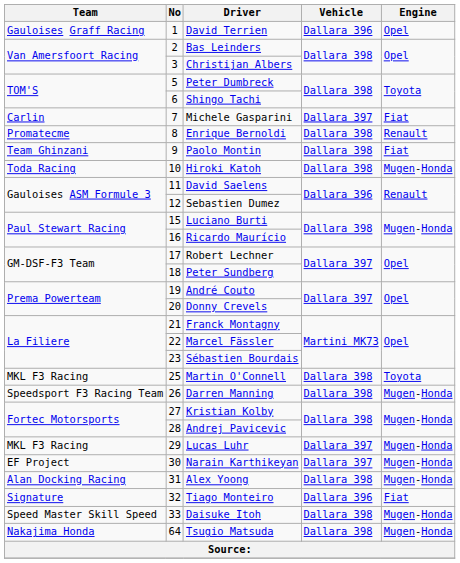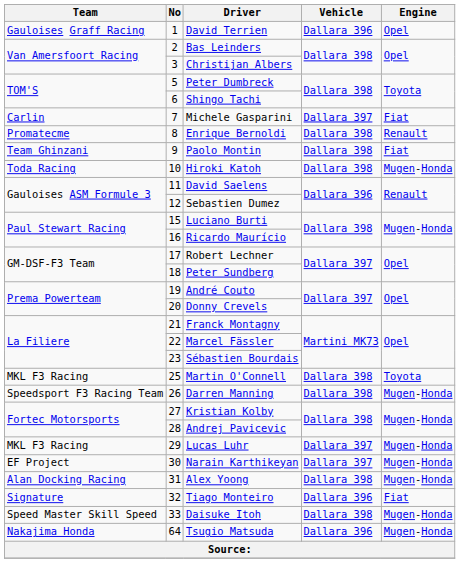Tsugio Matsuda | Vehicle: Dallara 398 -> Dallara 396
